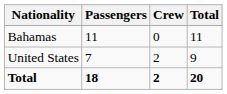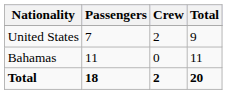rows swapped: Bahamas <-> United States
